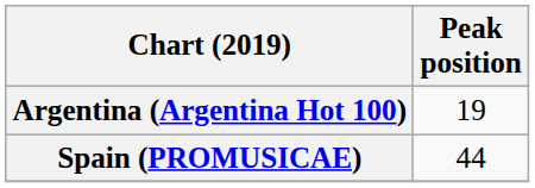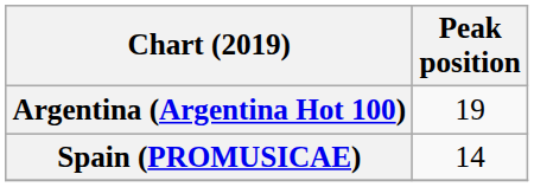Spain (PROMUSICAE) | Peak position: 44 -> 14
